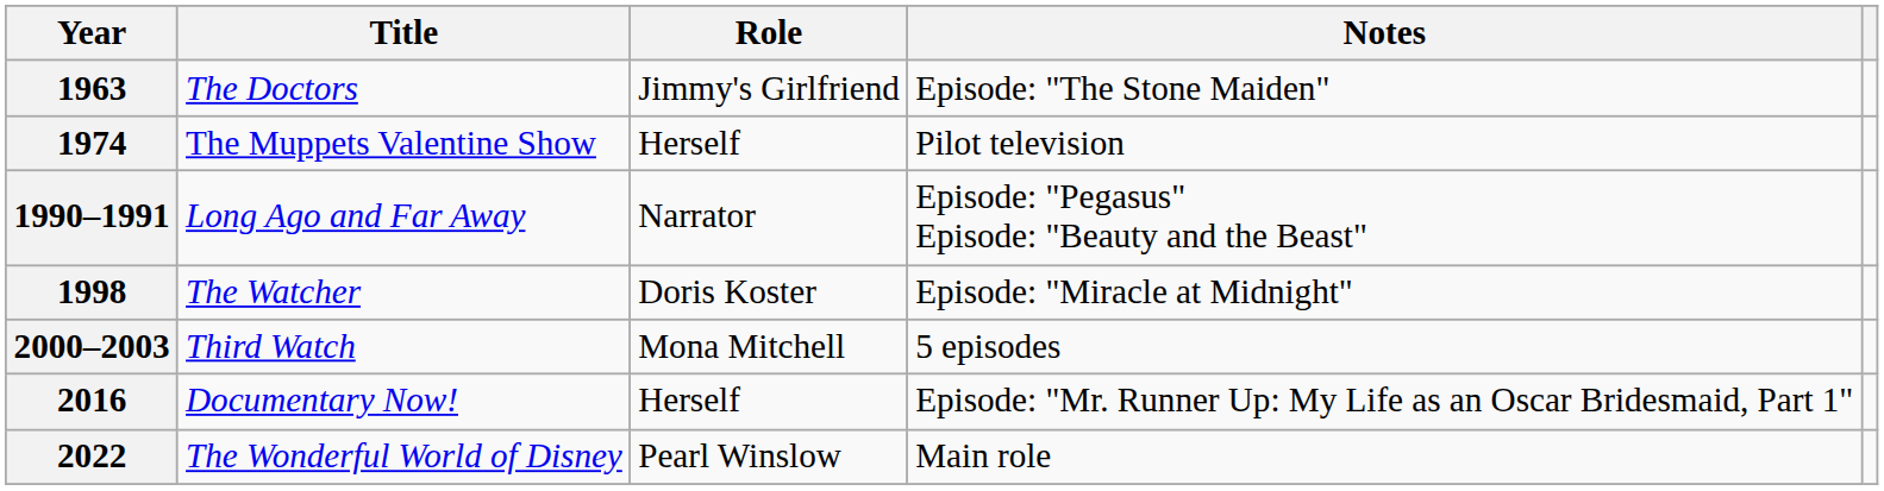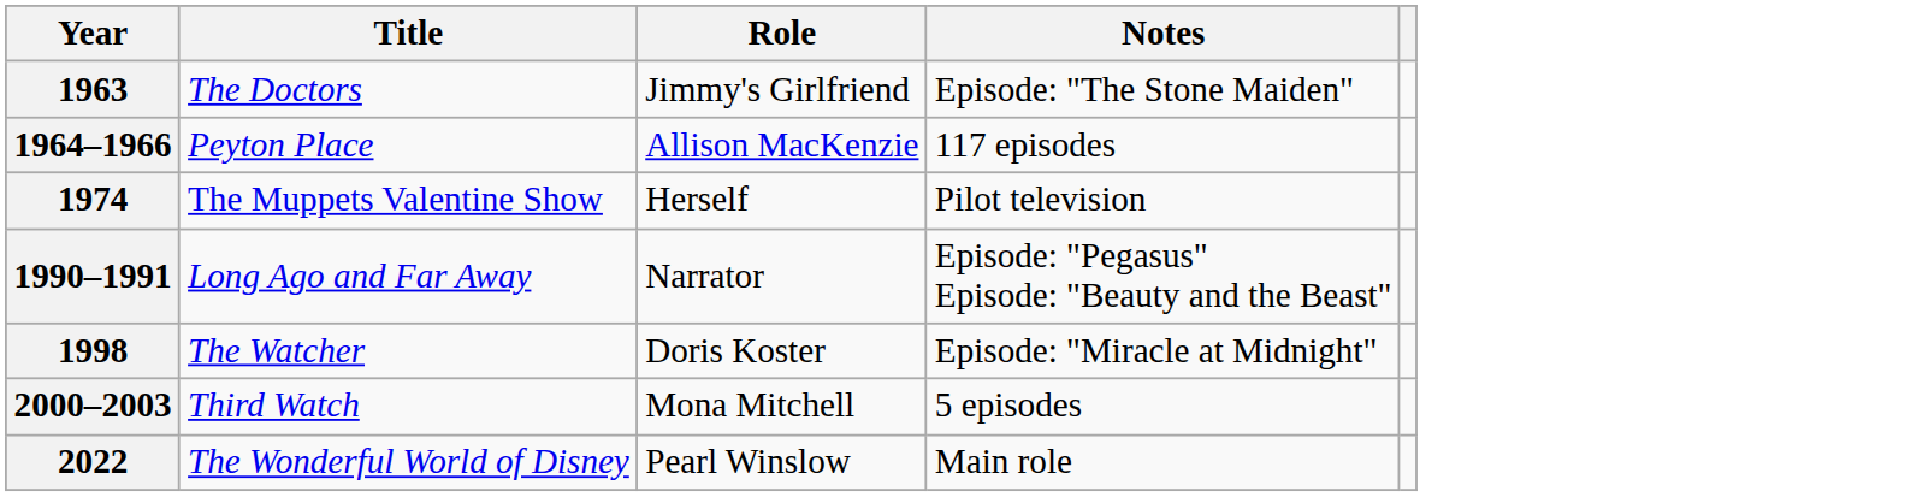+ row: 1964–1966 | Peyton Place | Allison MacKenzie | 117 episodes
- row: 2016 | Documentary Now! | Herself | Episode: "Mr. Runner Up: My Life as an Oscar Bridesmaid, Part 1"
